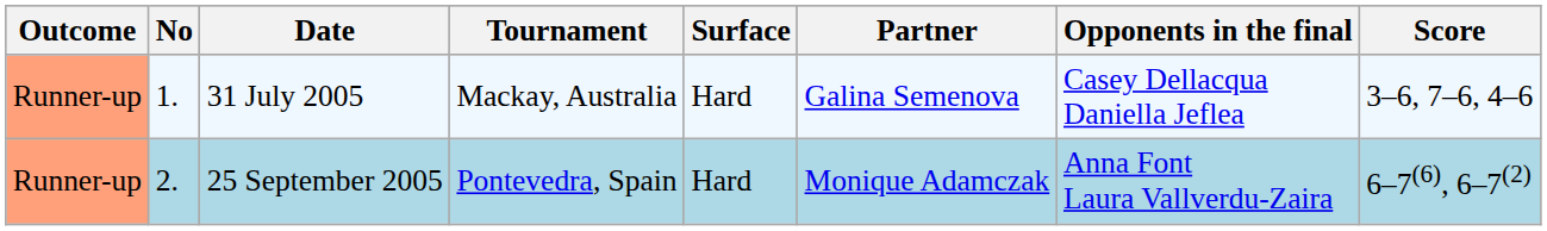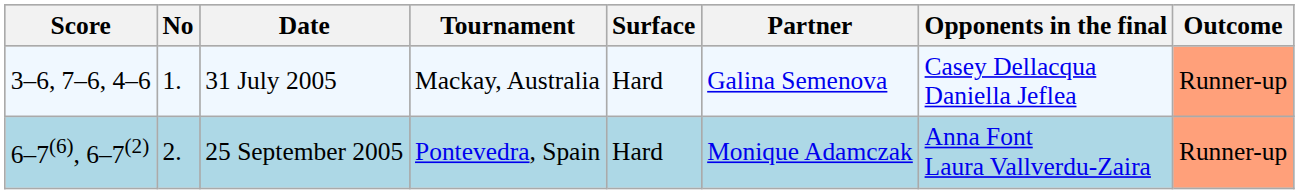columns swapped: Outcome <-> Score
